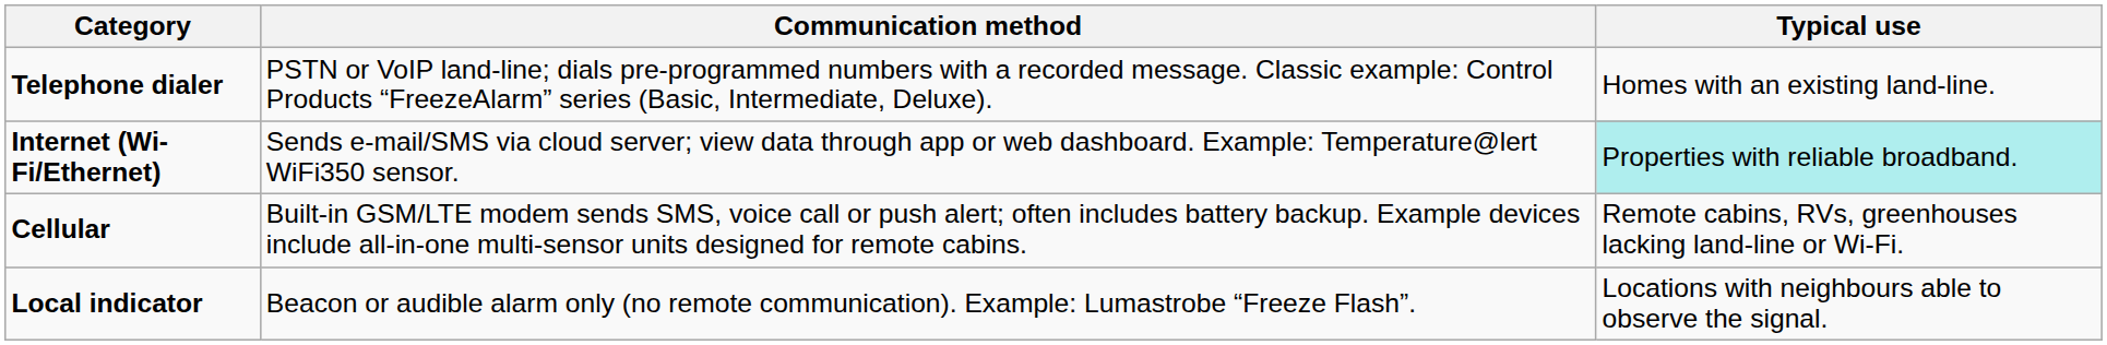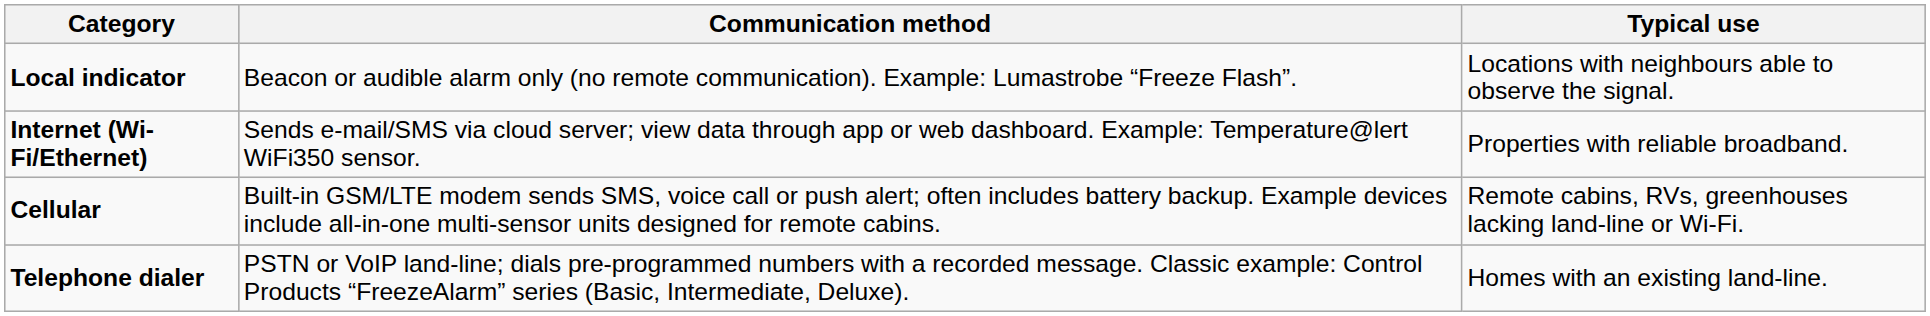rows swapped: Telephone dialer <-> Local indicator
Internet (Wi-Fi/Ethernet) | Typical use: paleturquoise background -> no background
